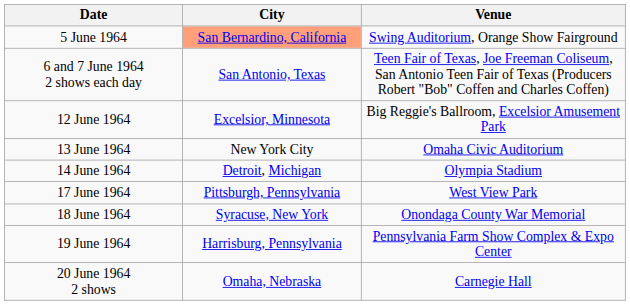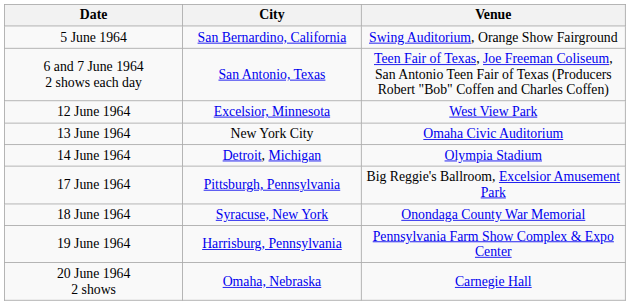5 June 1964 | City: lightsalmon background -> no background
12 June 1964 | Venue: Big Reggie's Ballroom, Excelsior Amusement Park -> West View Park
17 June 1964 | Venue: West View Park -> Big Reggie's Ballroom, Excelsior Amusement Park
